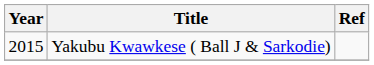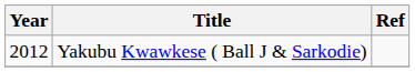Yakubu Kwawkese ( Ball J & Sarkodie) | Year: 2015 -> 2012
